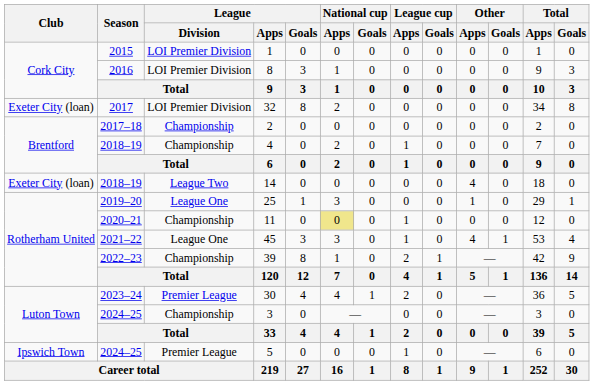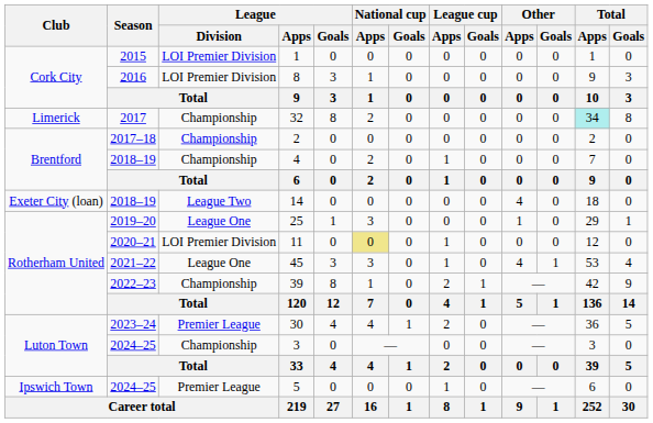32 | Club: Exeter City (loan) -> Limerick
32 | League / Division: LOI Premier Division -> Championship
32 | Total / Apps: no background -> paleturquoise background
11 | League / Division: Championship -> LOI Premier Division
